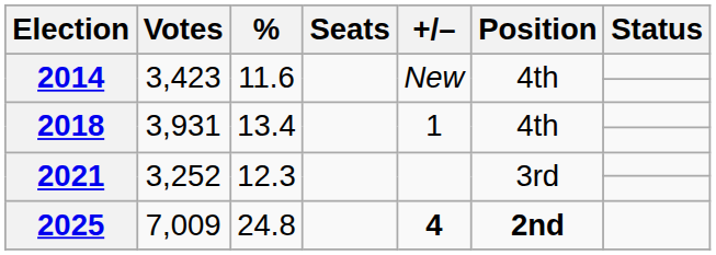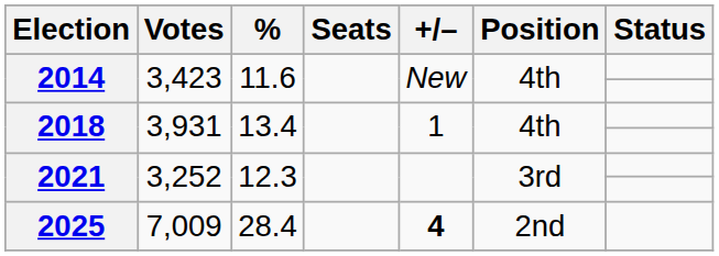2025 | %: 24.8 -> 28.4
2025 | Position: bold -> normal
